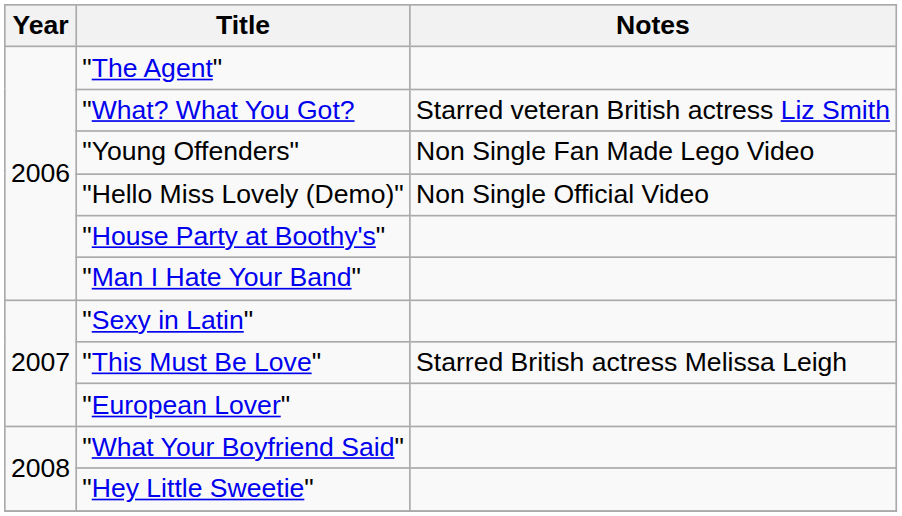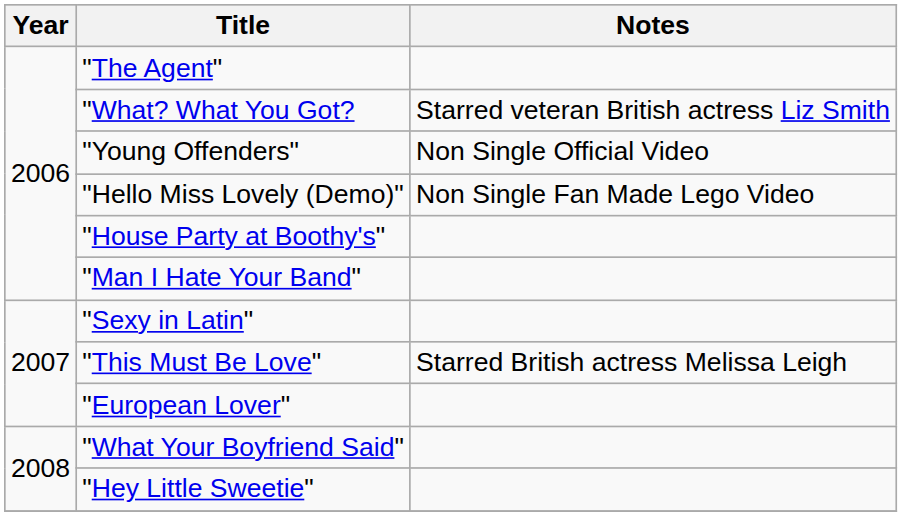"Young Offenders" | Notes: Non Single Fan Made Lego Video -> Non Single Official Video
"Hello Miss Lovely (Demo)" | Notes: Non Single Official Video -> Non Single Fan Made Lego Video
